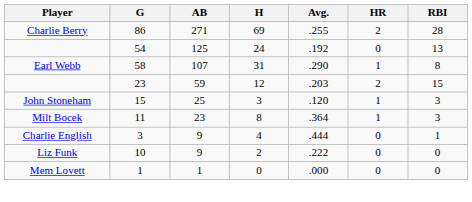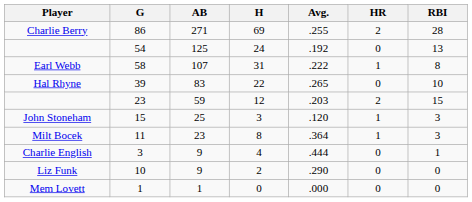Earl Webb | Avg.: .290 -> .222
+ row: Hal Rhyne | 39 | 83 | 22 | .265 | 0 | 10
Liz Funk | Avg.: .222 -> .290
